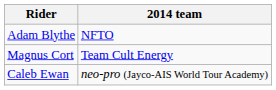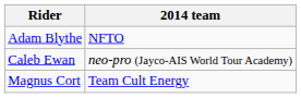rows swapped: Magnus Cort <-> Caleb Ewan
